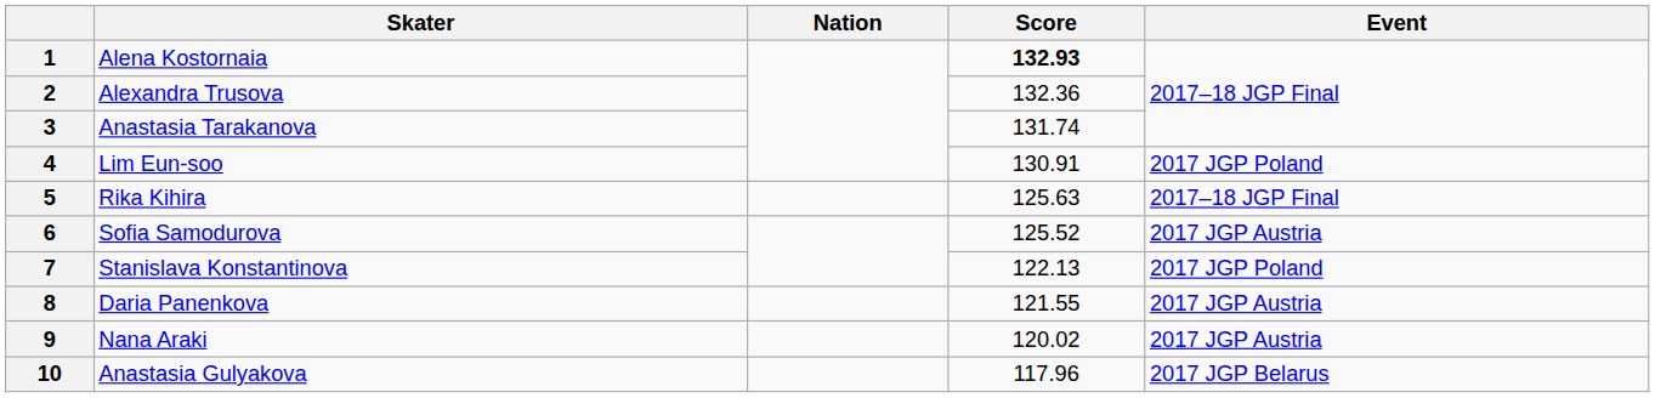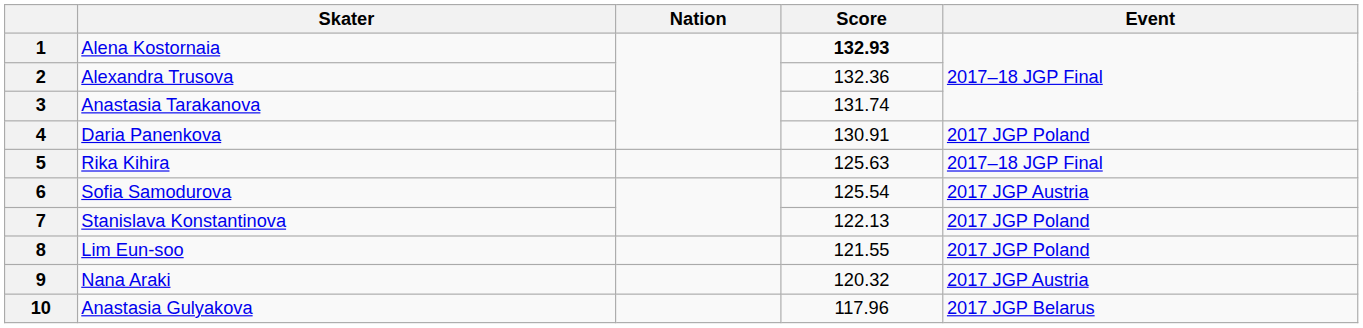4 | Skater: Lim Eun-soo -> Daria Panenkova
6 | Score: 125.52 -> 125.54
8 | Skater: Daria Panenkova -> Lim Eun-soo
8 | Event: 2017 JGP Austria -> 2017 JGP Poland
9 | Score: 120.02 -> 120.32
